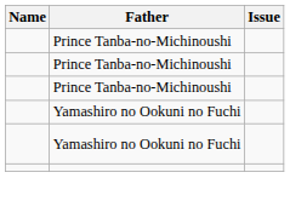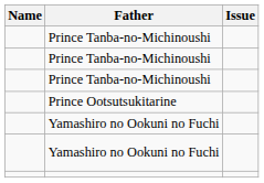+ row: Prince Ootsutsukitarine
